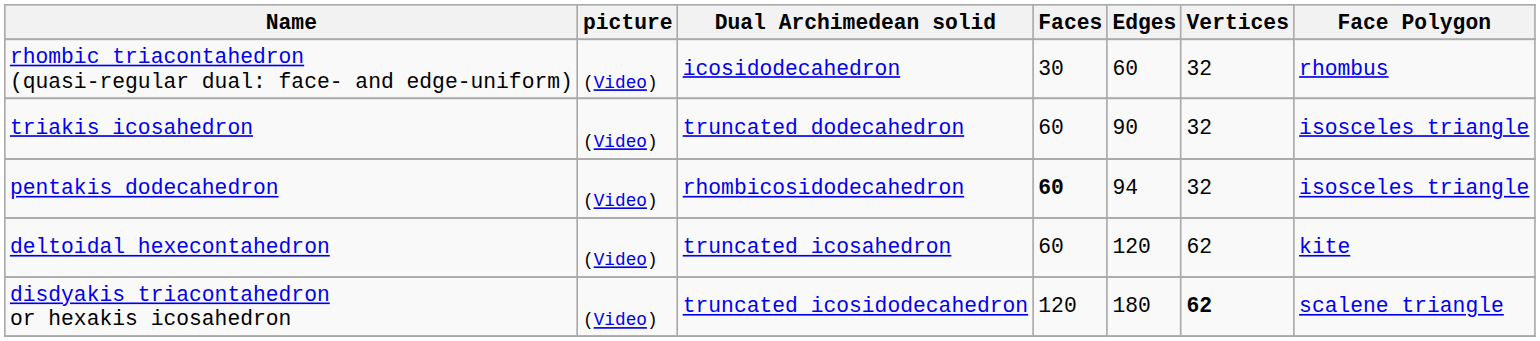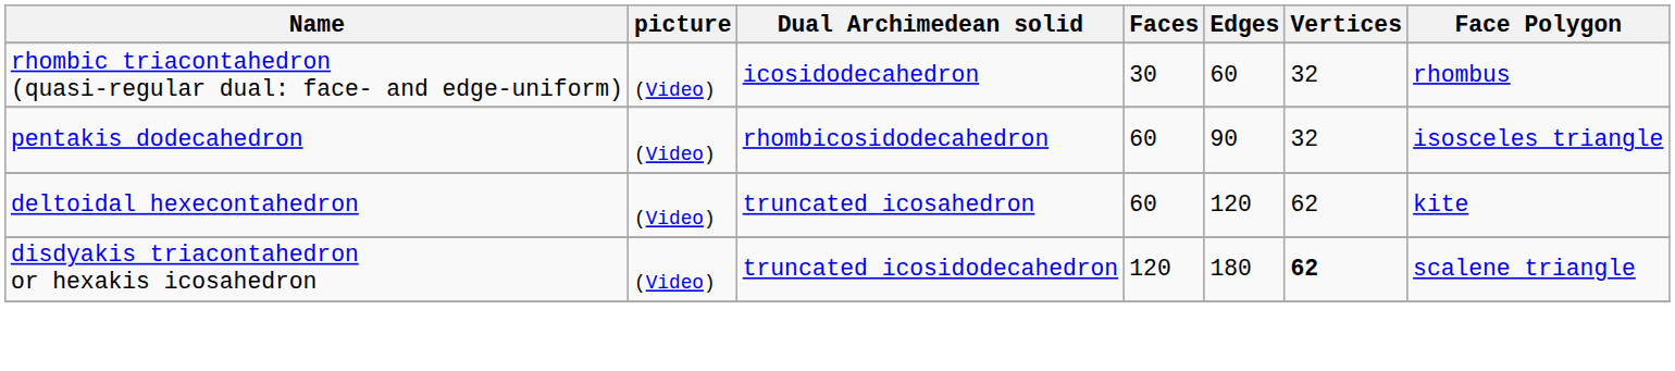- row: triakis icosahedron | (Video) | truncated dodecahedron | 60 | 90 | 32 | isosceles triangle
pentakis dodecahedron | Faces: bold -> normal
pentakis dodecahedron | Edges: 94 -> 90
